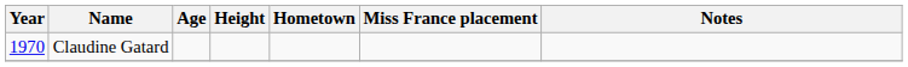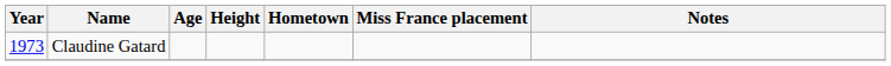Claudine Gatard | Year: 1970 -> 1973
